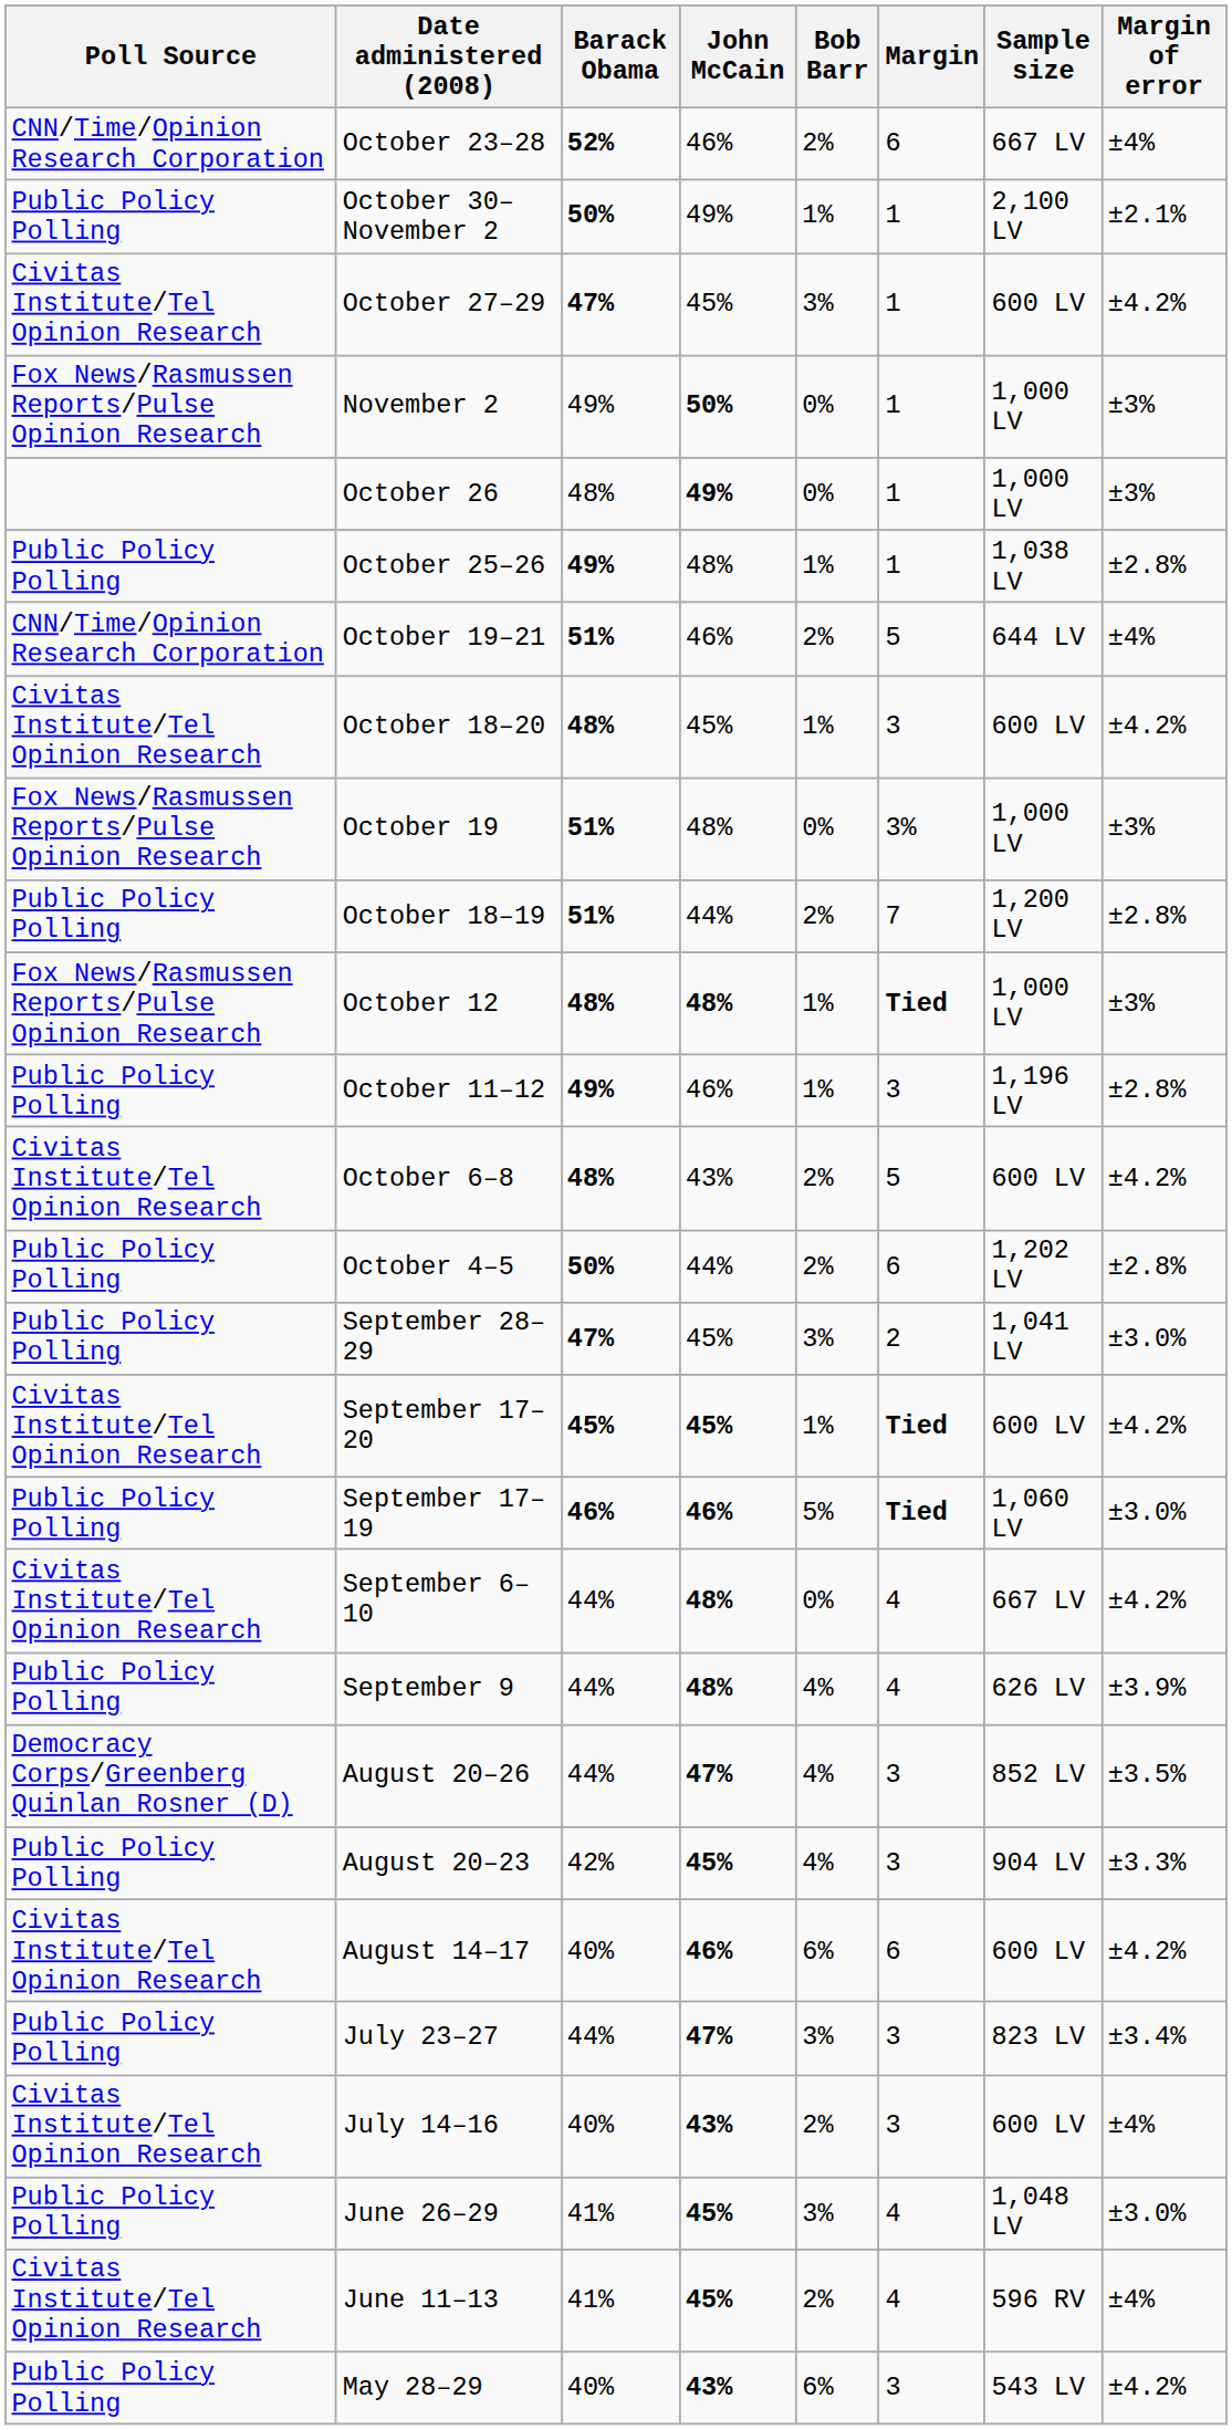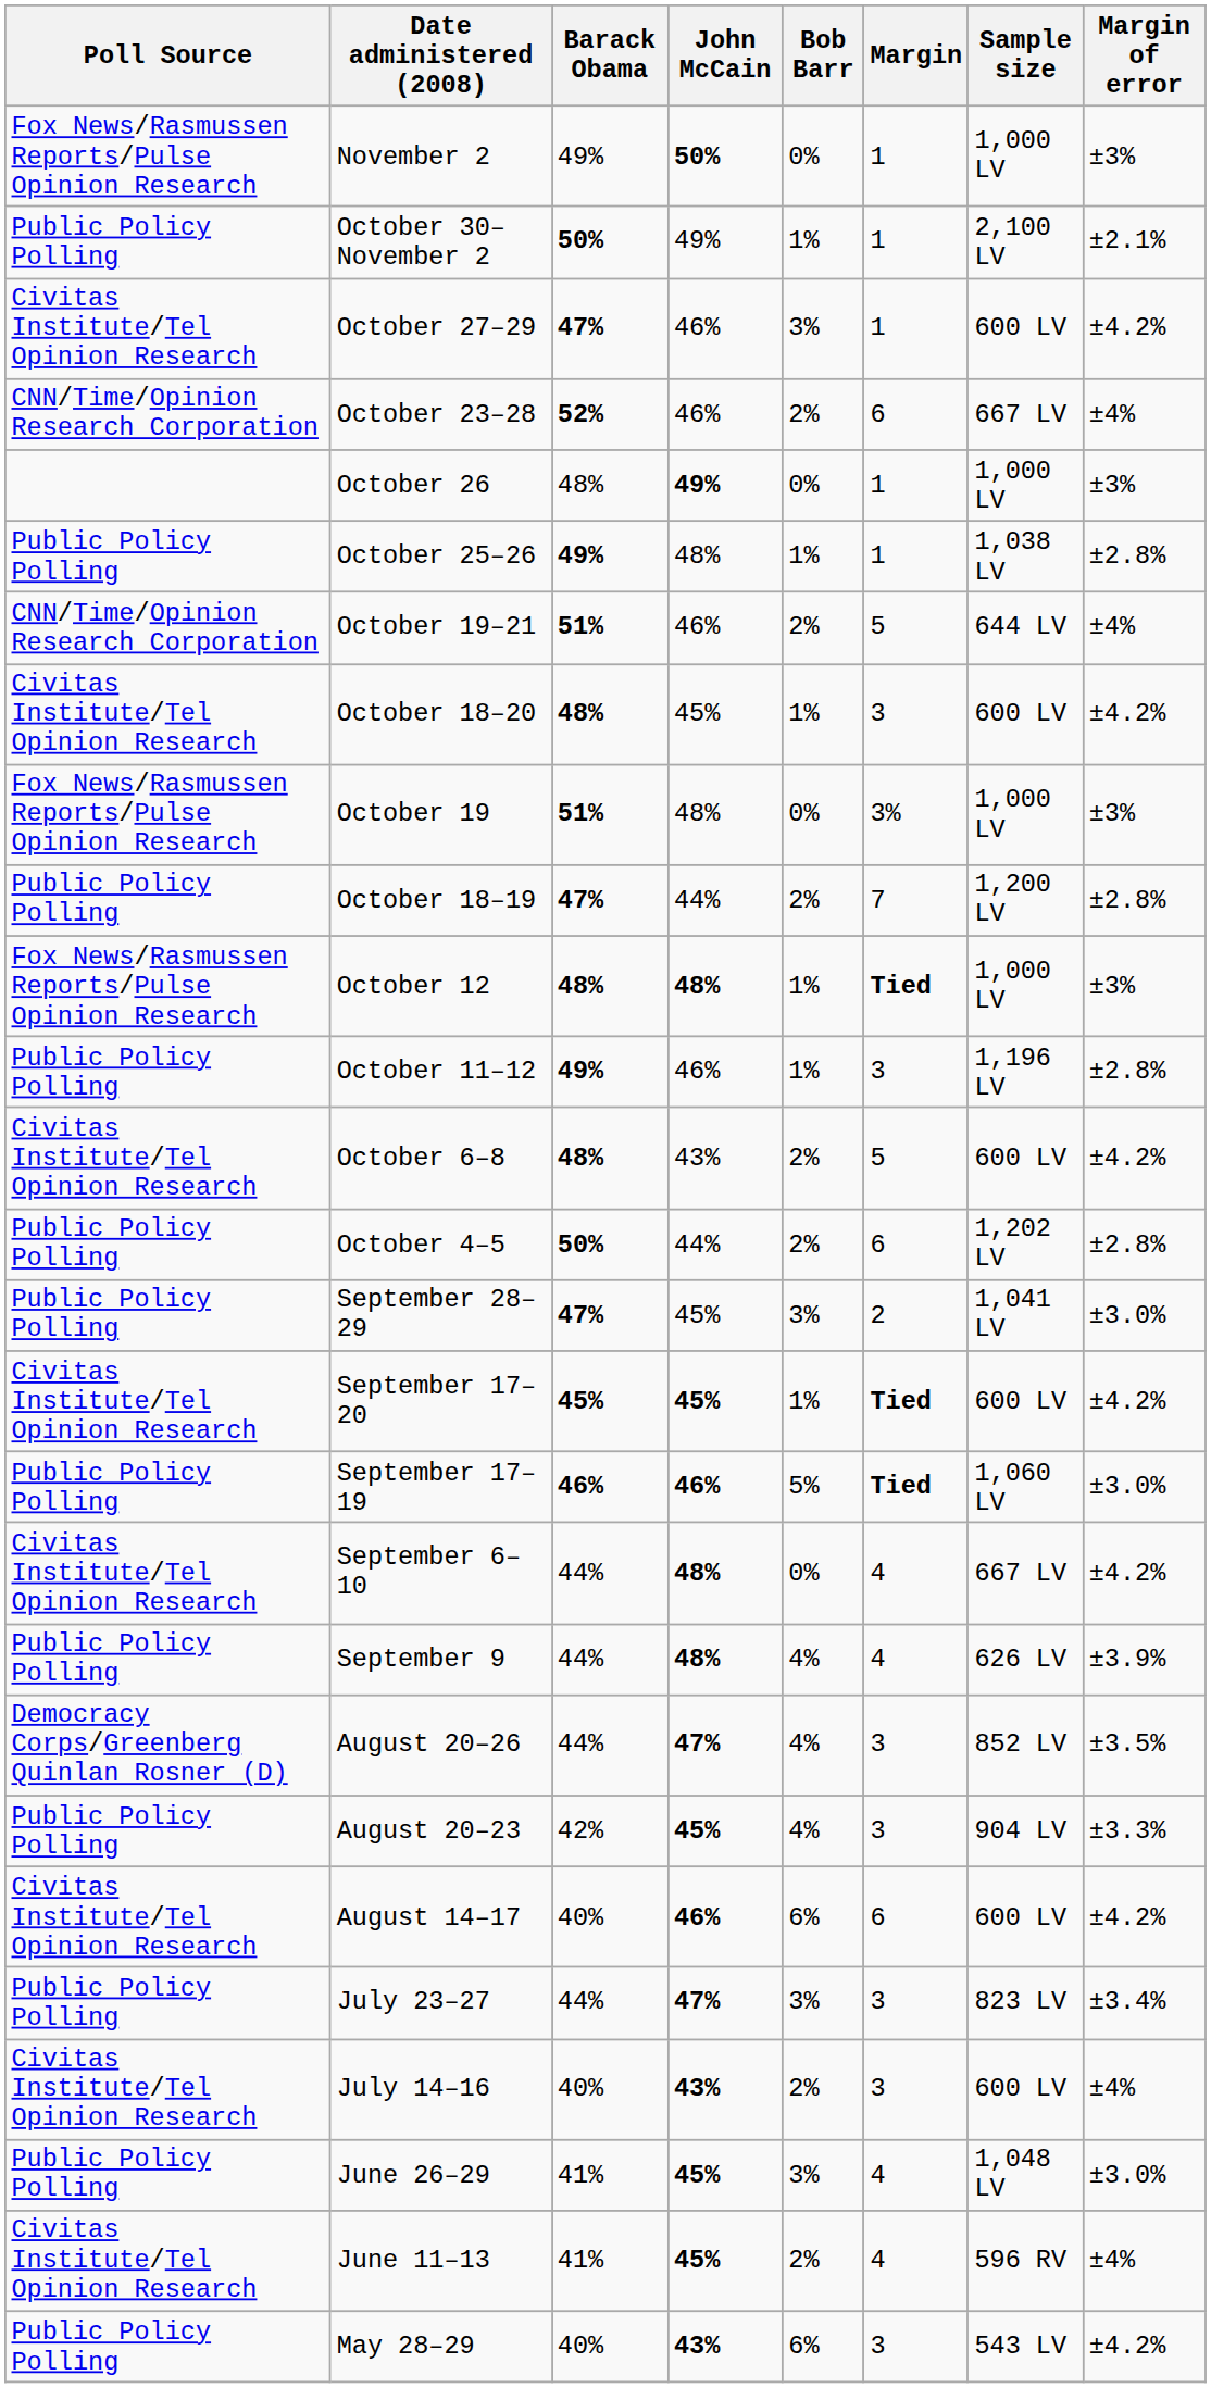rows swapped: November 2 <-> October 23–28
October 27–29 | John McCain: 45% -> 46%
October 18–19 | Barack Obama: 51% -> 47%
